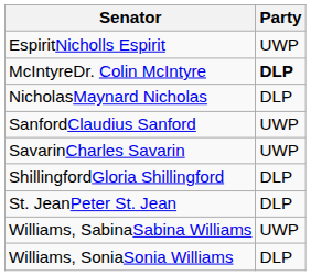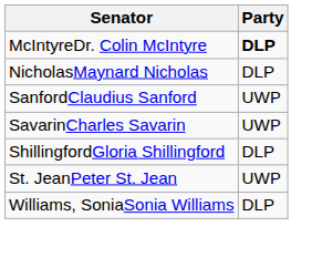- row: EspiritNicholls Espirit | UWP
St. JeanPeter St. Jean | Party: DLP -> UWP
- row: Williams, SabinaSabina Williams | UWP
